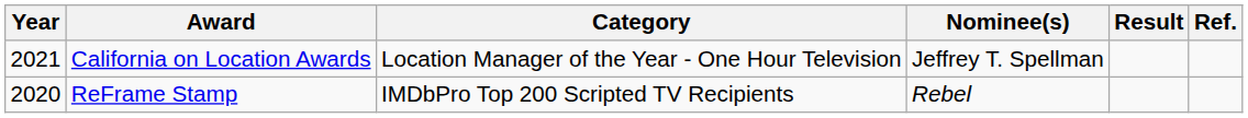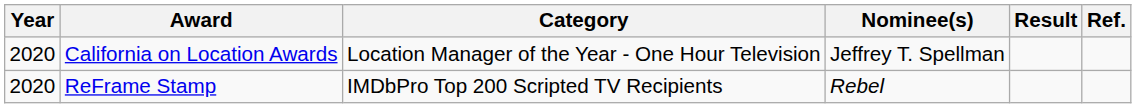California on Location Awards | Year: 2021 -> 2020
